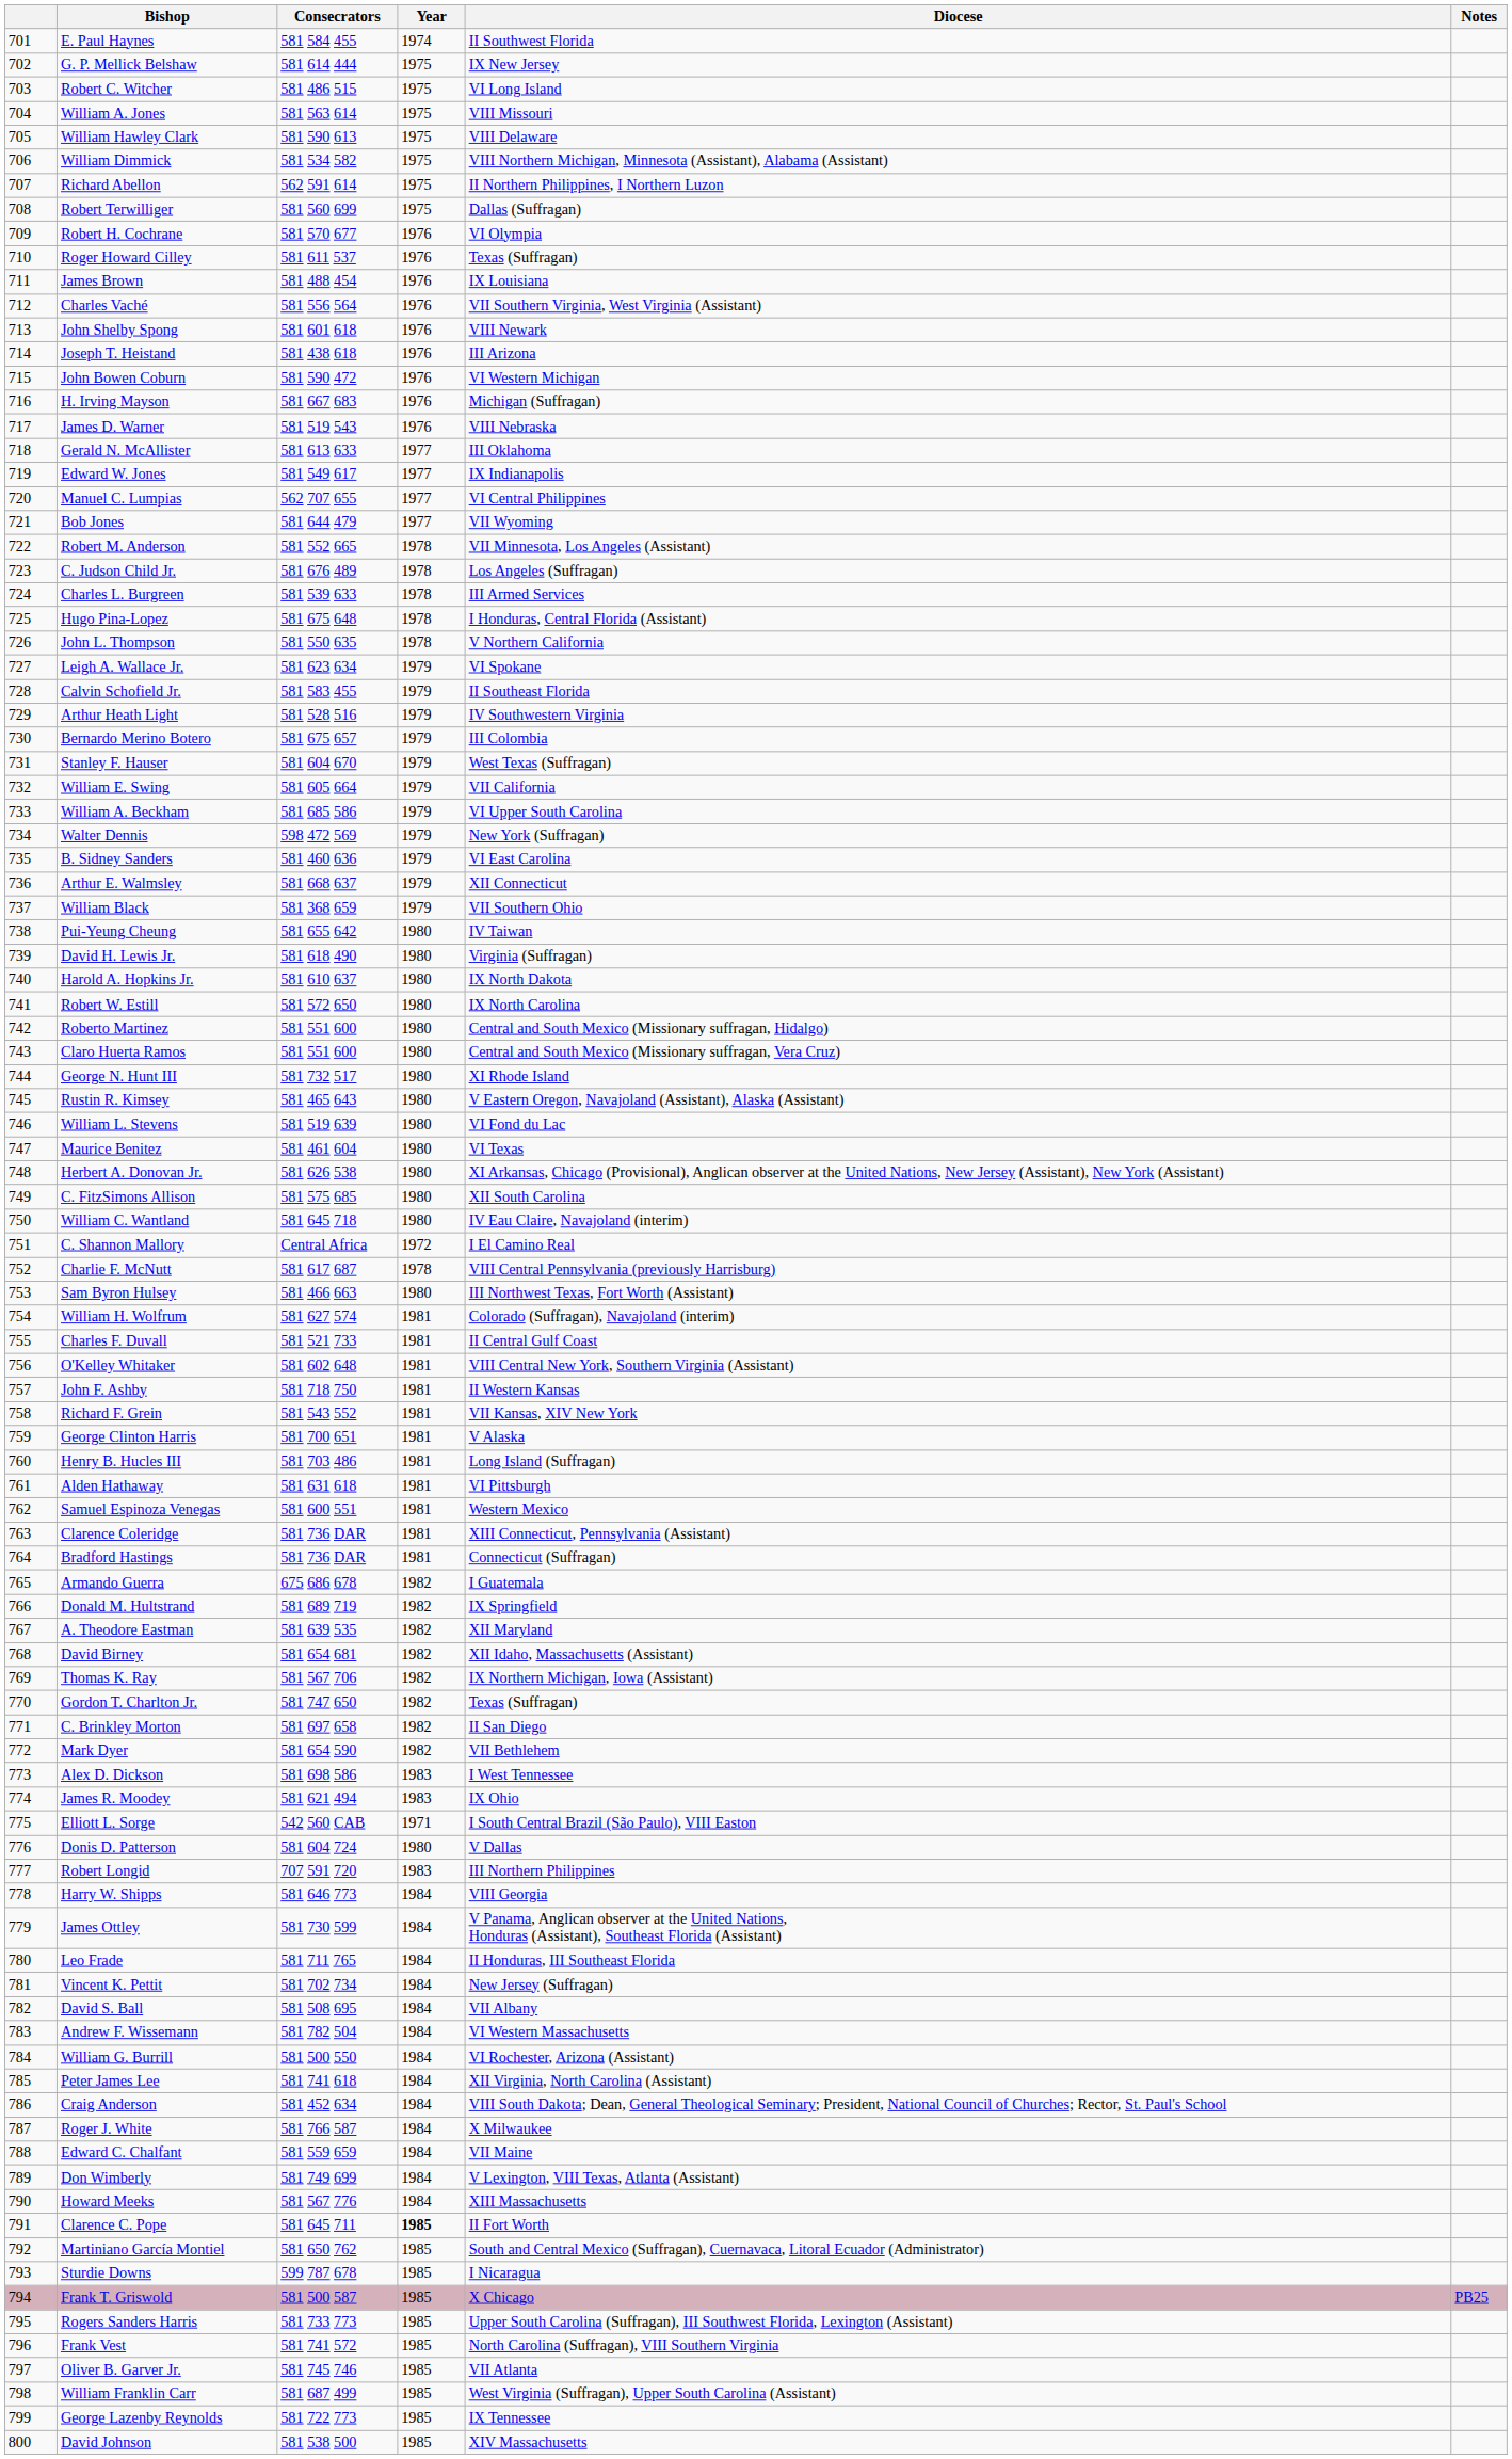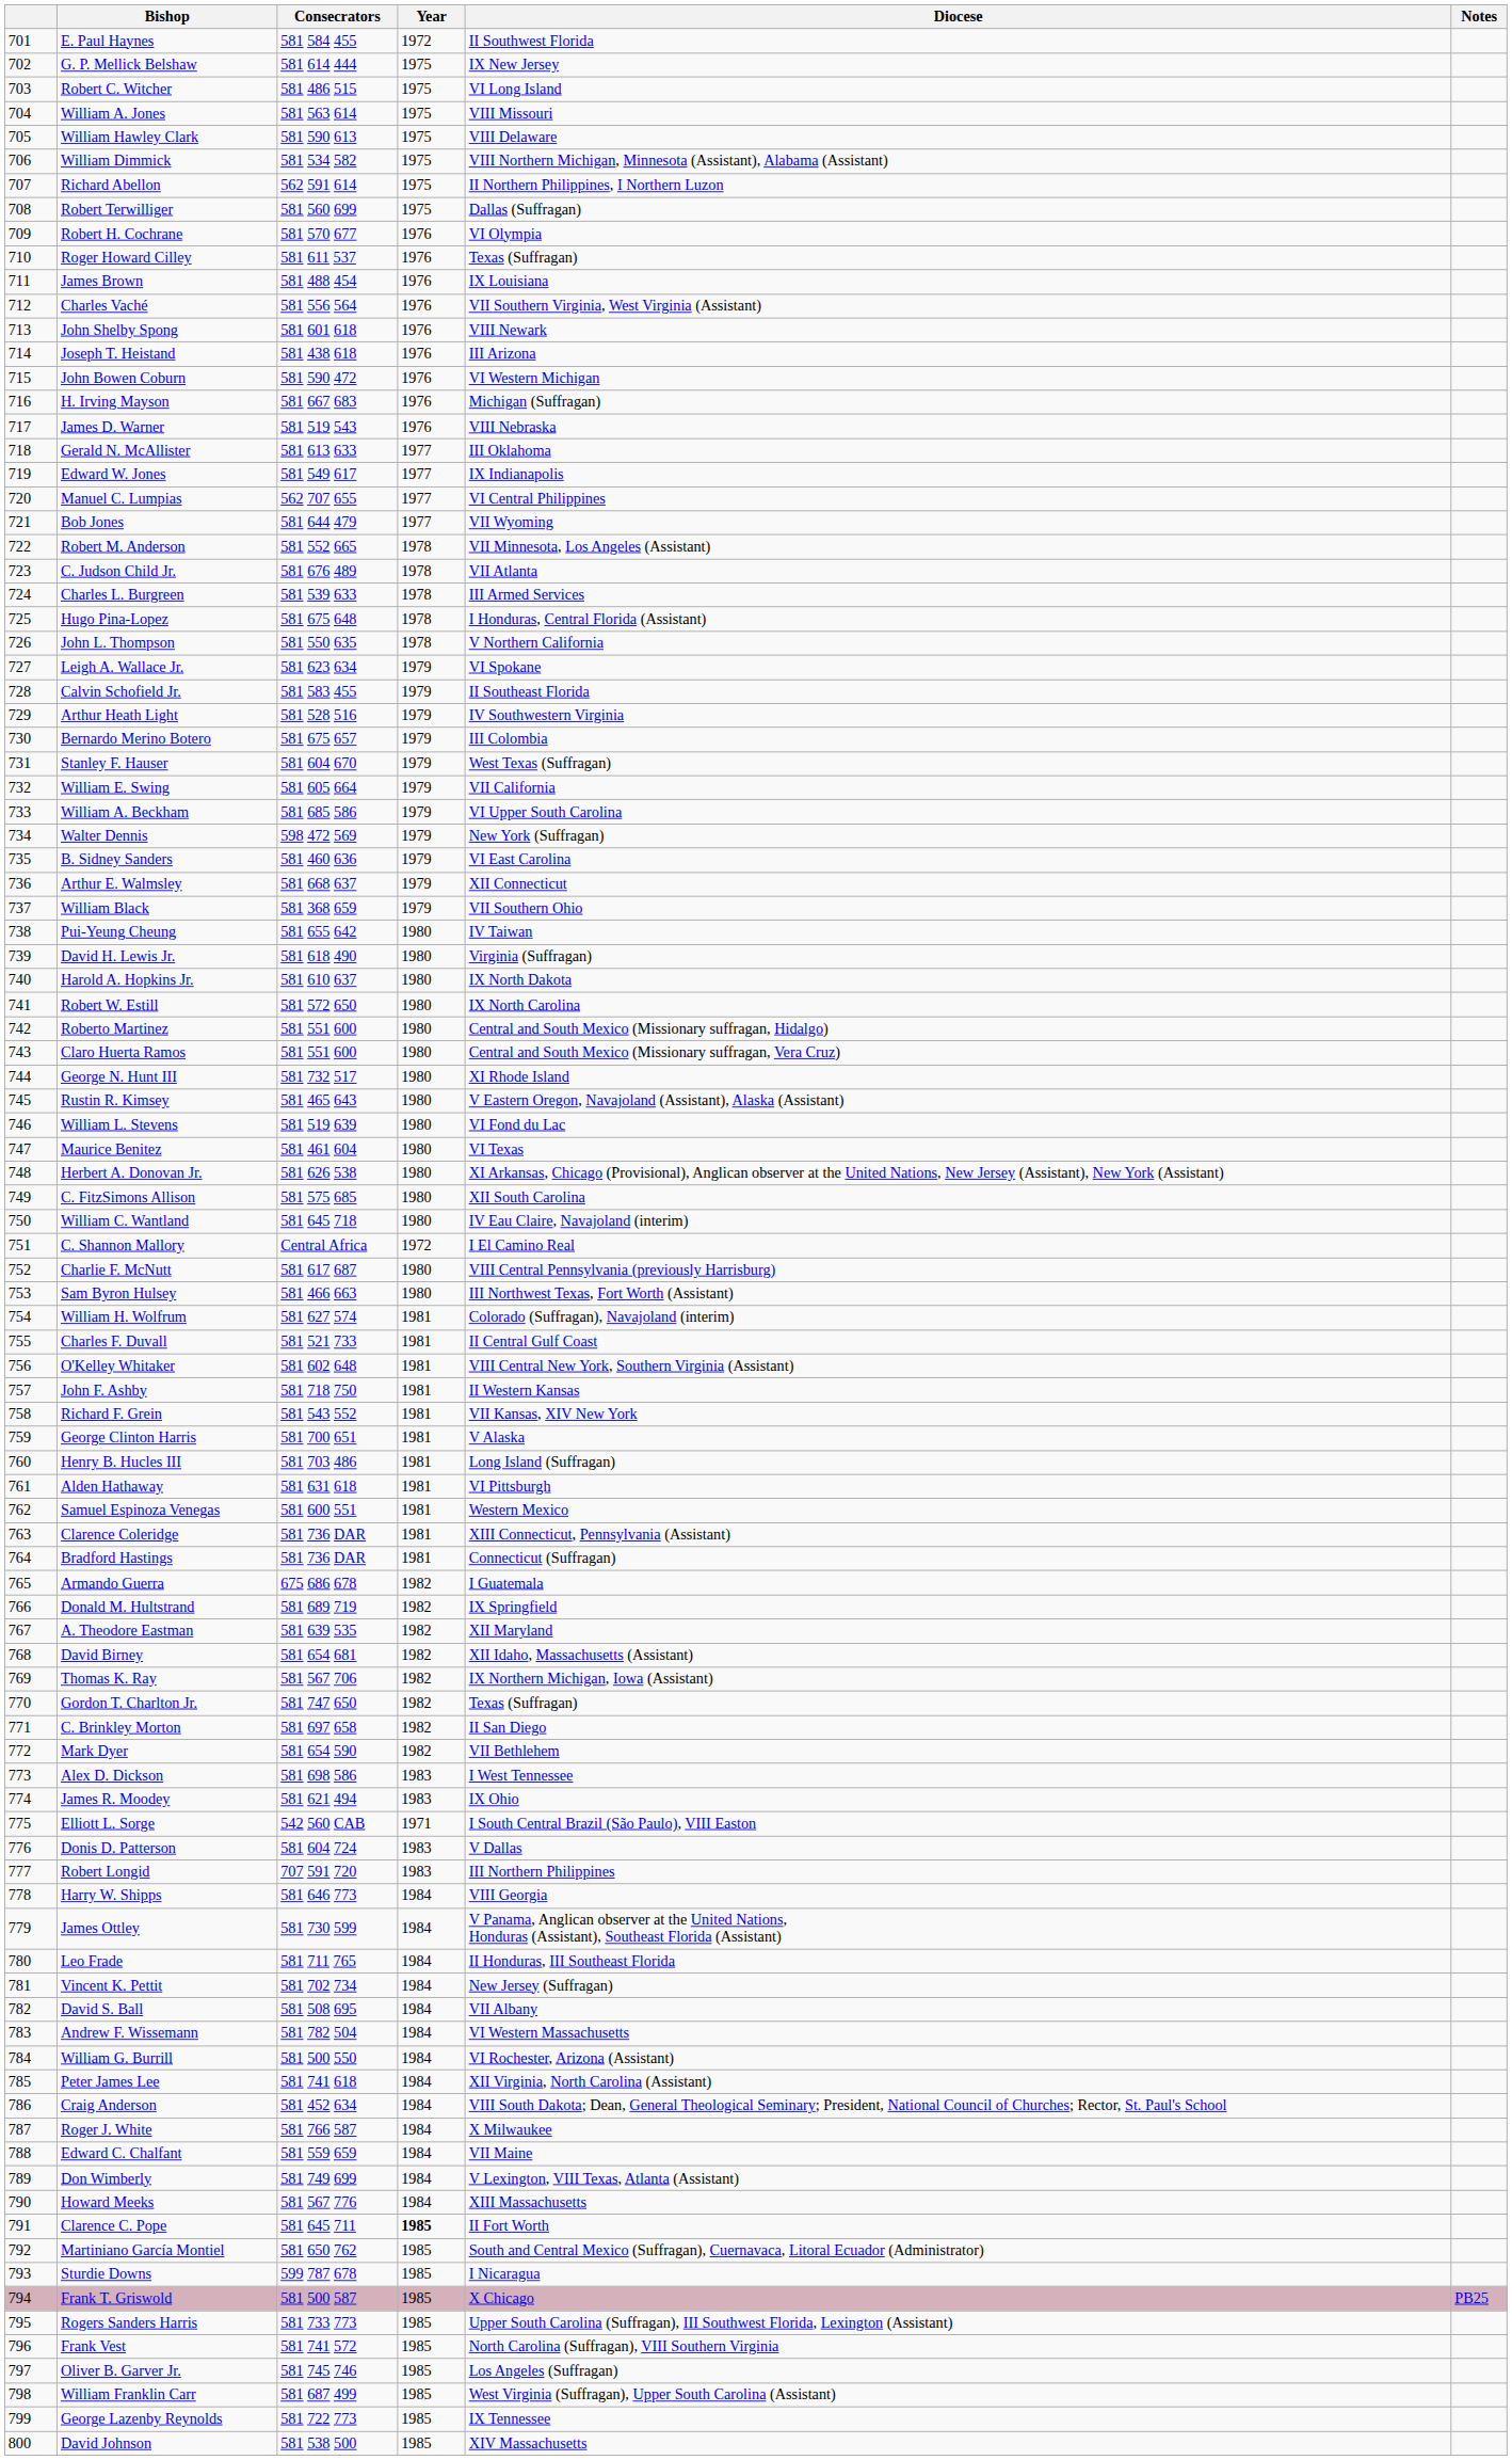E. Paul Haynes | Year: 1974 -> 1972
C. Judson Child Jr. | Diocese: Los Angeles (Suffragan) -> VII Atlanta
Charlie F. McNutt | Year: 1978 -> 1980
Donis D. Patterson | Year: 1980 -> 1983
Oliver B. Garver Jr. | Diocese: VII Atlanta -> Los Angeles (Suffragan)
